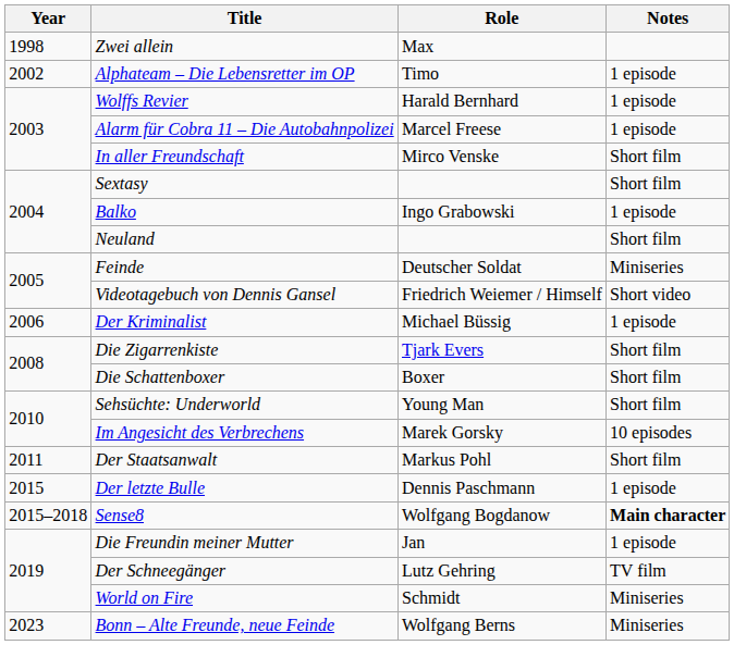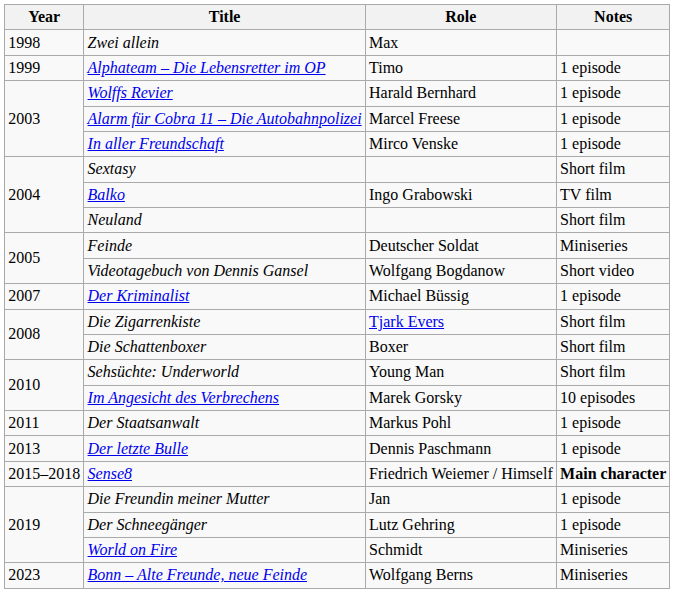Alphateam – Die Lebensretter im OP | Year: 2002 -> 1999
In aller Freundschaft | Notes: Short film -> 1 episode
Balko | Notes: 1 episode -> TV film
Videotagebuch von Dennis Gansel | Role: Friedrich Weiemer / Himself -> Wolfgang Bogdanow
Der Kriminalist | Year: 2006 -> 2007
Der Staatsanwalt | Notes: Short film -> 1 episode
Der letzte Bulle | Year: 2015 -> 2013
Sense8 | Role: Wolfgang Bogdanow -> Friedrich Weiemer / Himself
Der Schneegänger | Notes: TV film -> 1 episode
